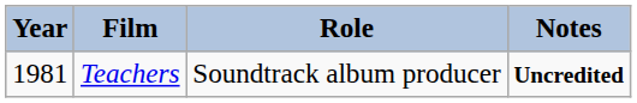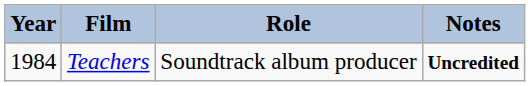Teachers | Year: 1981 -> 1984
